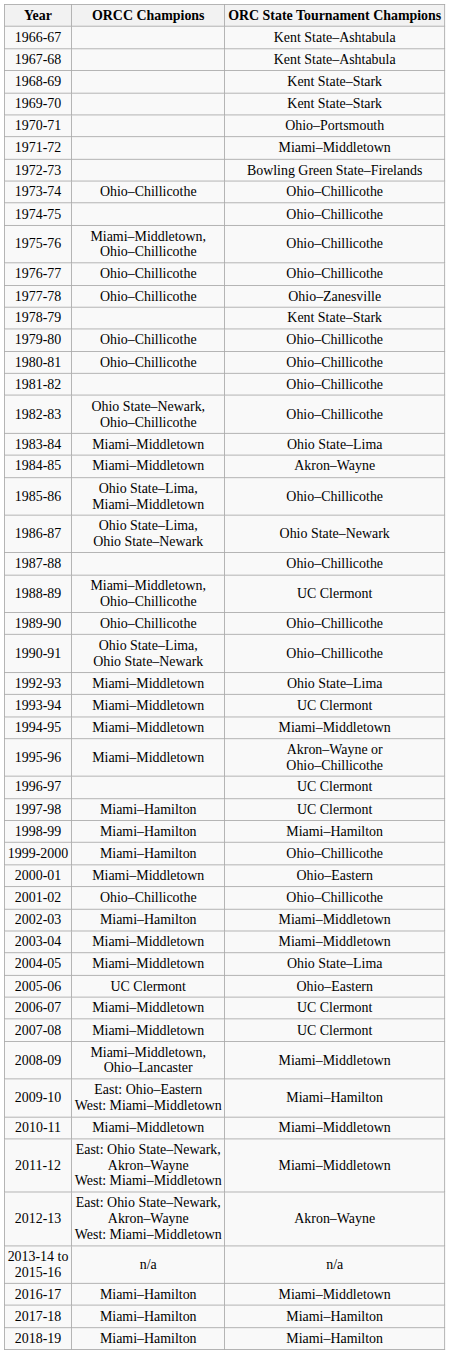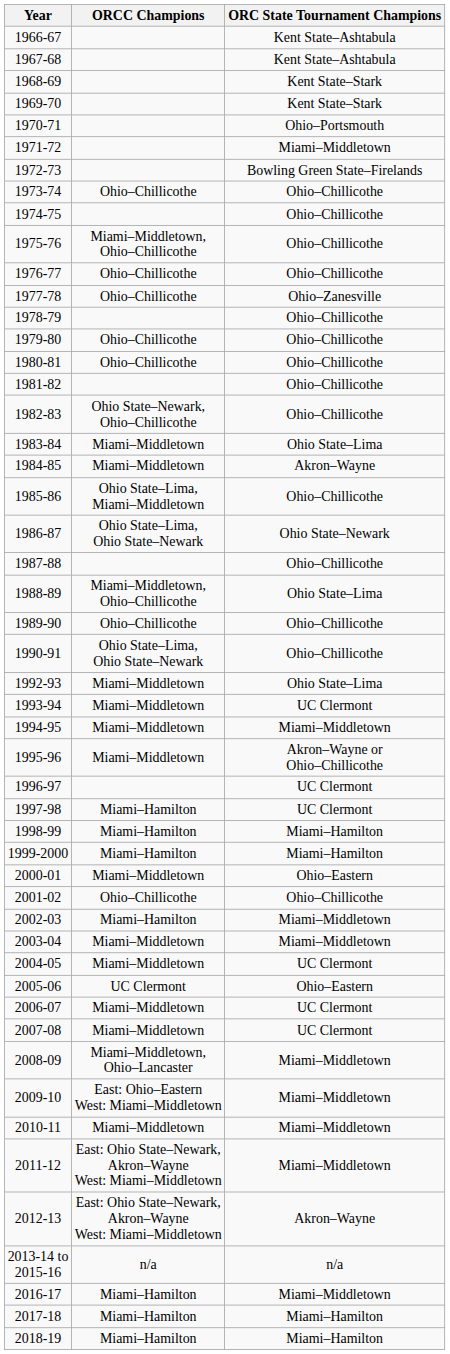1978-79 | ORC State Tournament Champions: Kent State–Stark -> Ohio–Chillicothe
1988-89 | ORC State Tournament Champions: UC Clermont -> Ohio State–Lima
1999-2000 | ORC State Tournament Champions: Ohio–Chillicothe -> Miami–Hamilton
2004-05 | ORC State Tournament Champions: Ohio State–Lima -> UC Clermont
2009-10 | ORC State Tournament Champions: Miami–Hamilton -> Miami–Middletown
